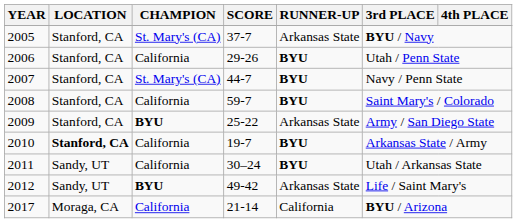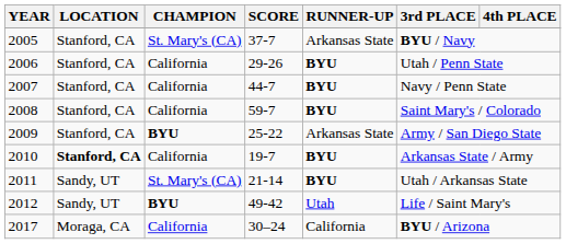2007 | CHAMPION: St. Mary's (CA) -> California
2011 | CHAMPION: California -> St. Mary's (CA)
2011 | SCORE: 30–24 -> 21-14
2012 | RUNNER-UP: Arkansas State -> Utah
2017 | SCORE: 21-14 -> 30–24
